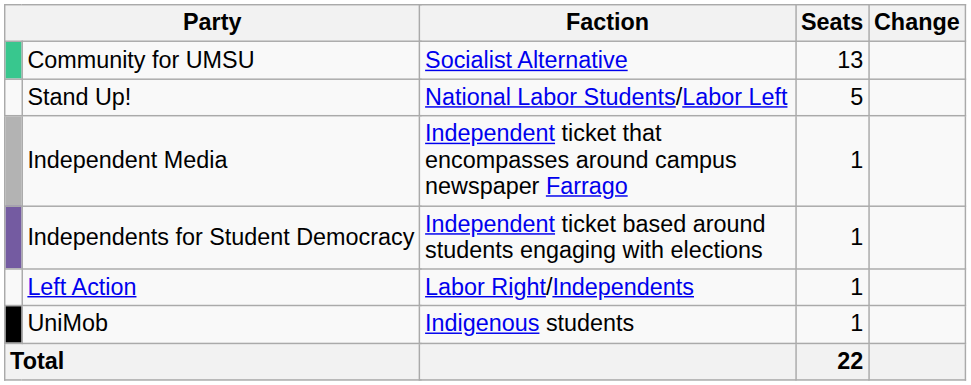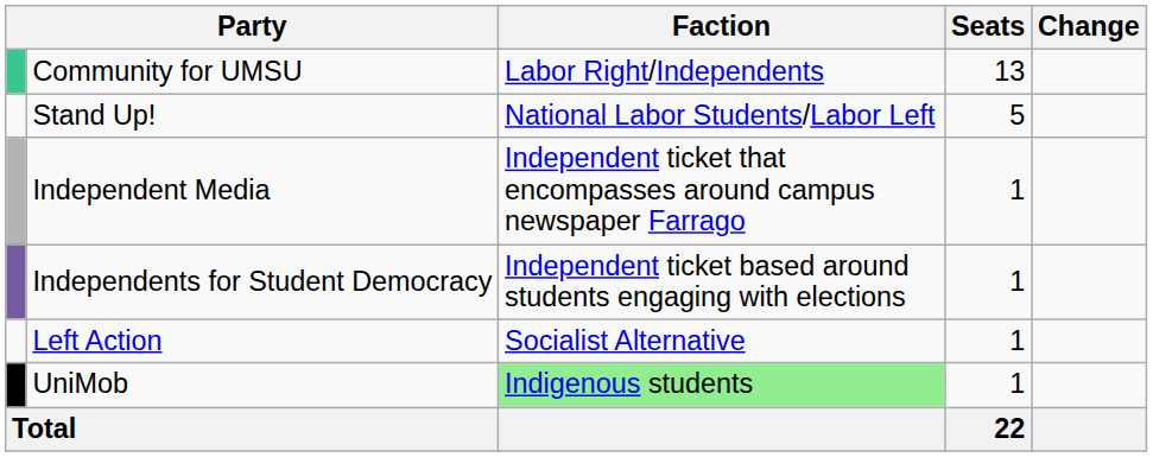Community for UMSU | Faction: Socialist Alternative -> Labor Right/Independents
Left Action | Faction: Labor Right/Independents -> Socialist Alternative
UniMob | Faction: no background -> lightgreen background
